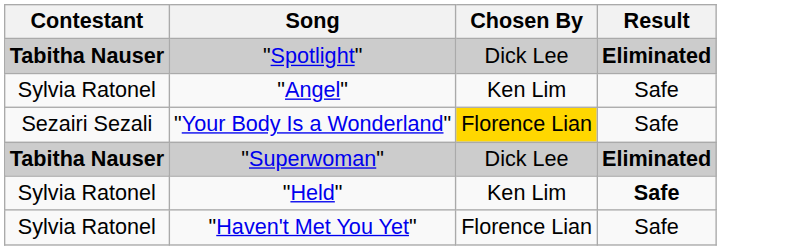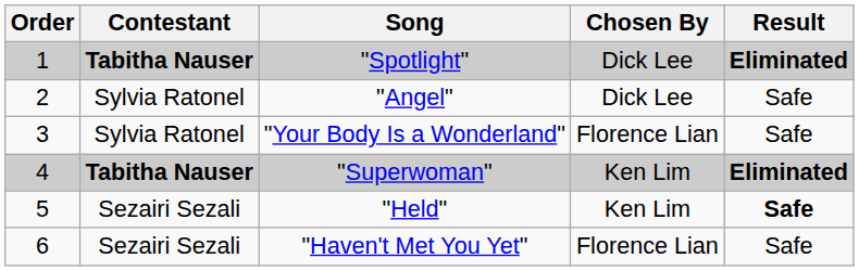+ column: Order | 1 | 2 | 3 | 4 | 5 | 6
"Angel" | Chosen By: Ken Lim -> Dick Lee
"Your Body Is a Wonderland" | Contestant: Sezairi Sezali -> Sylvia Ratonel
"Your Body Is a Wonderland" | Chosen By: gold background -> no background
"Superwoman" | Chosen By: Dick Lee -> Ken Lim
"Held" | Contestant: Sylvia Ratonel -> Sezairi Sezali
"Haven't Met You Yet" | Contestant: Sylvia Ratonel -> Sezairi Sezali
